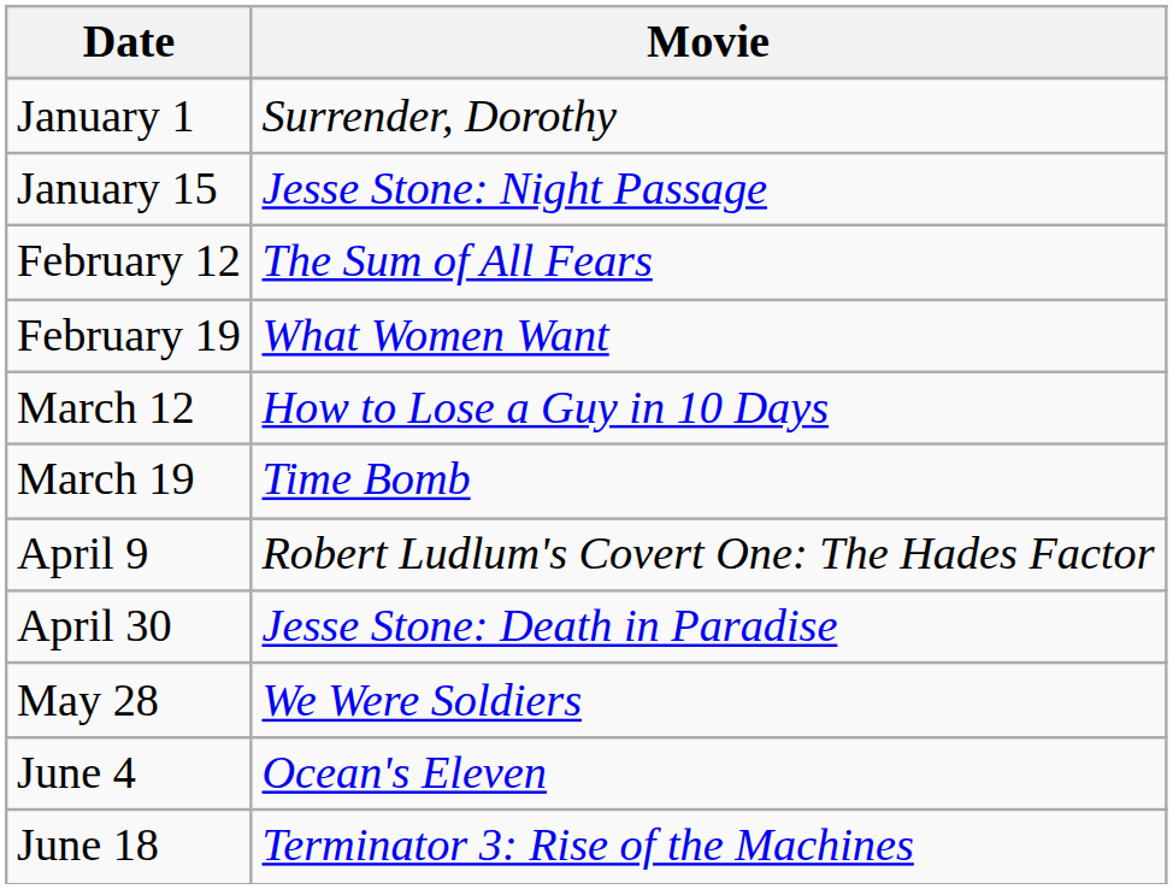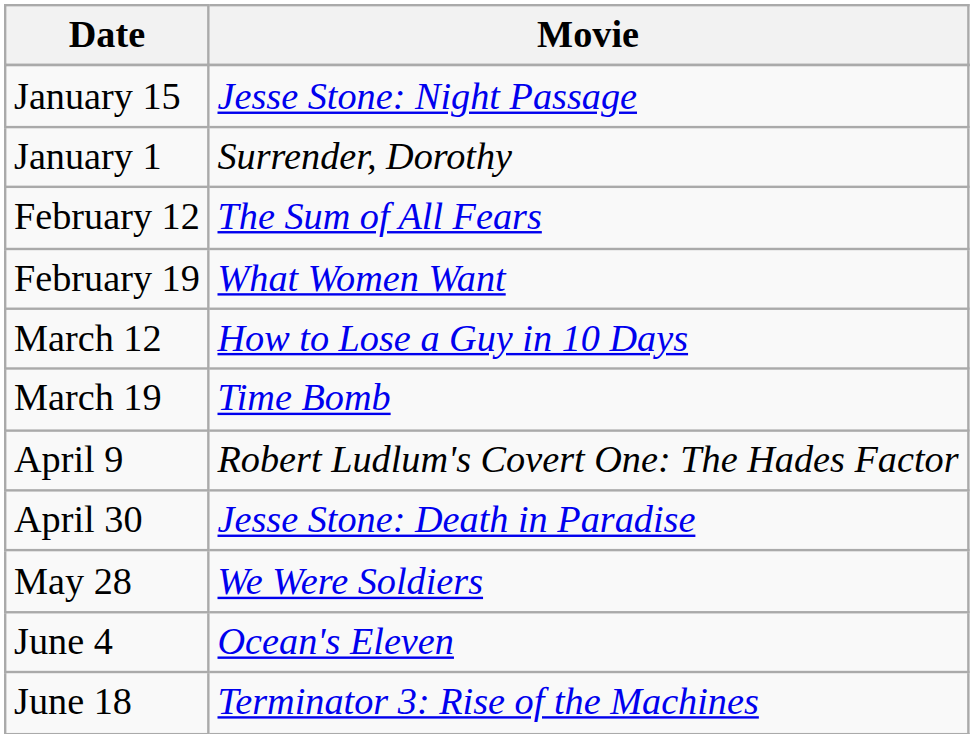rows swapped: January 1 <-> January 15
